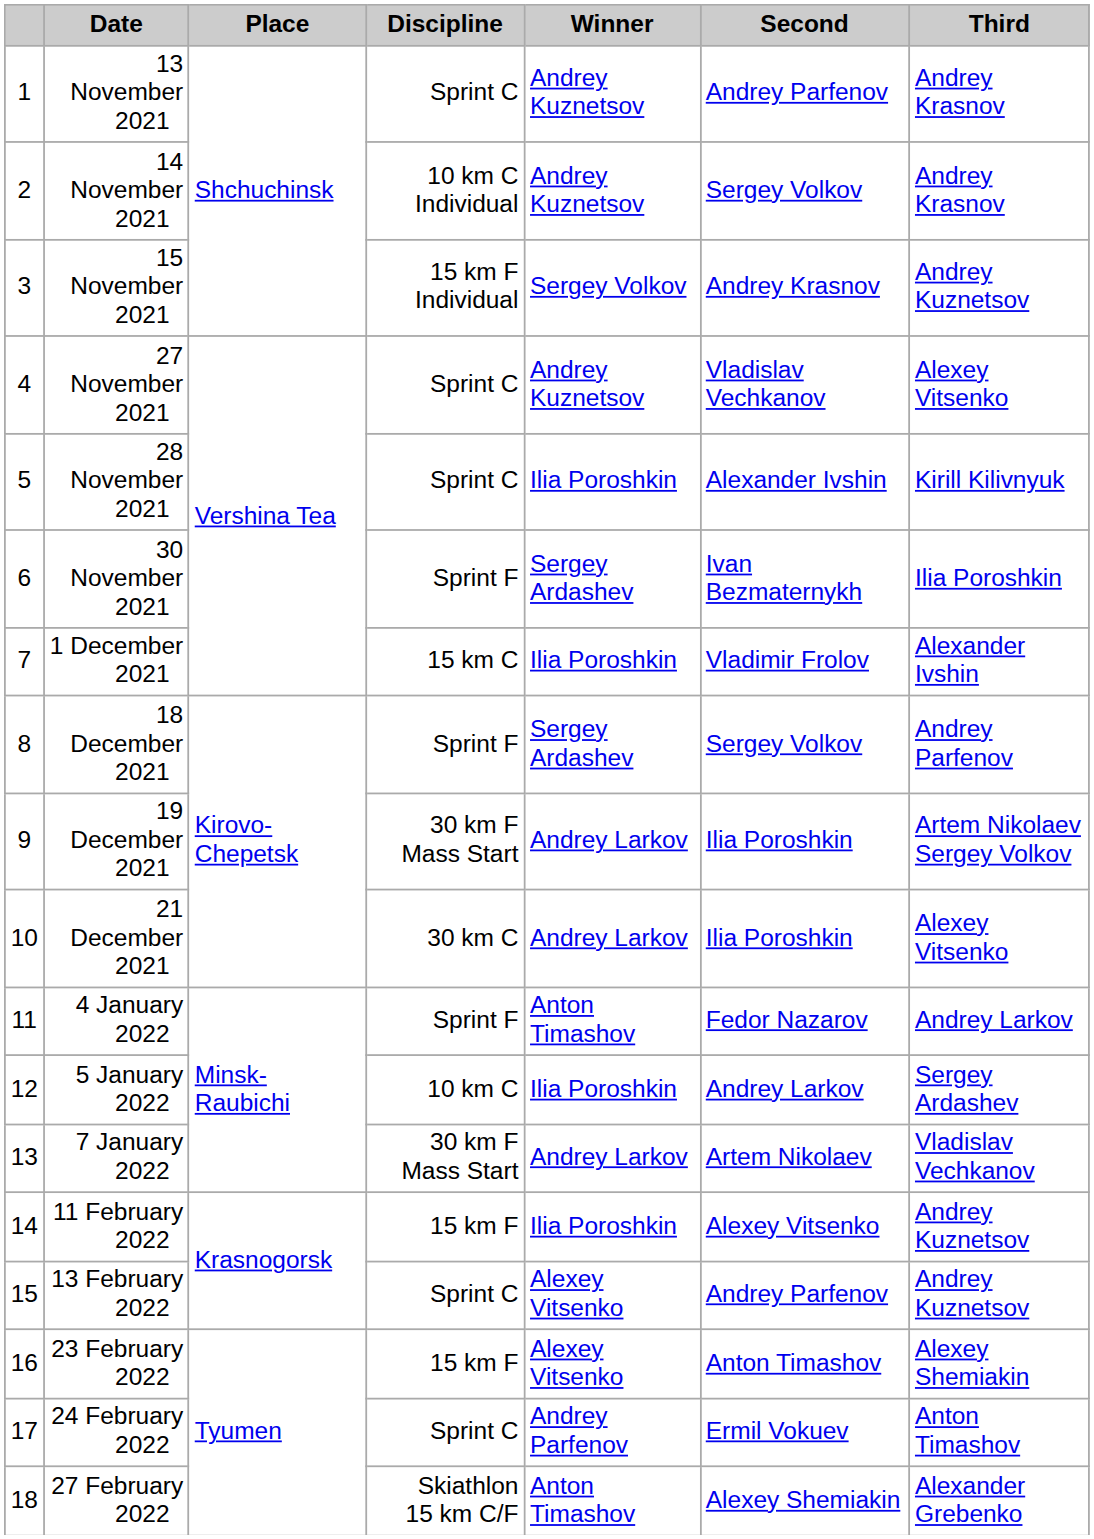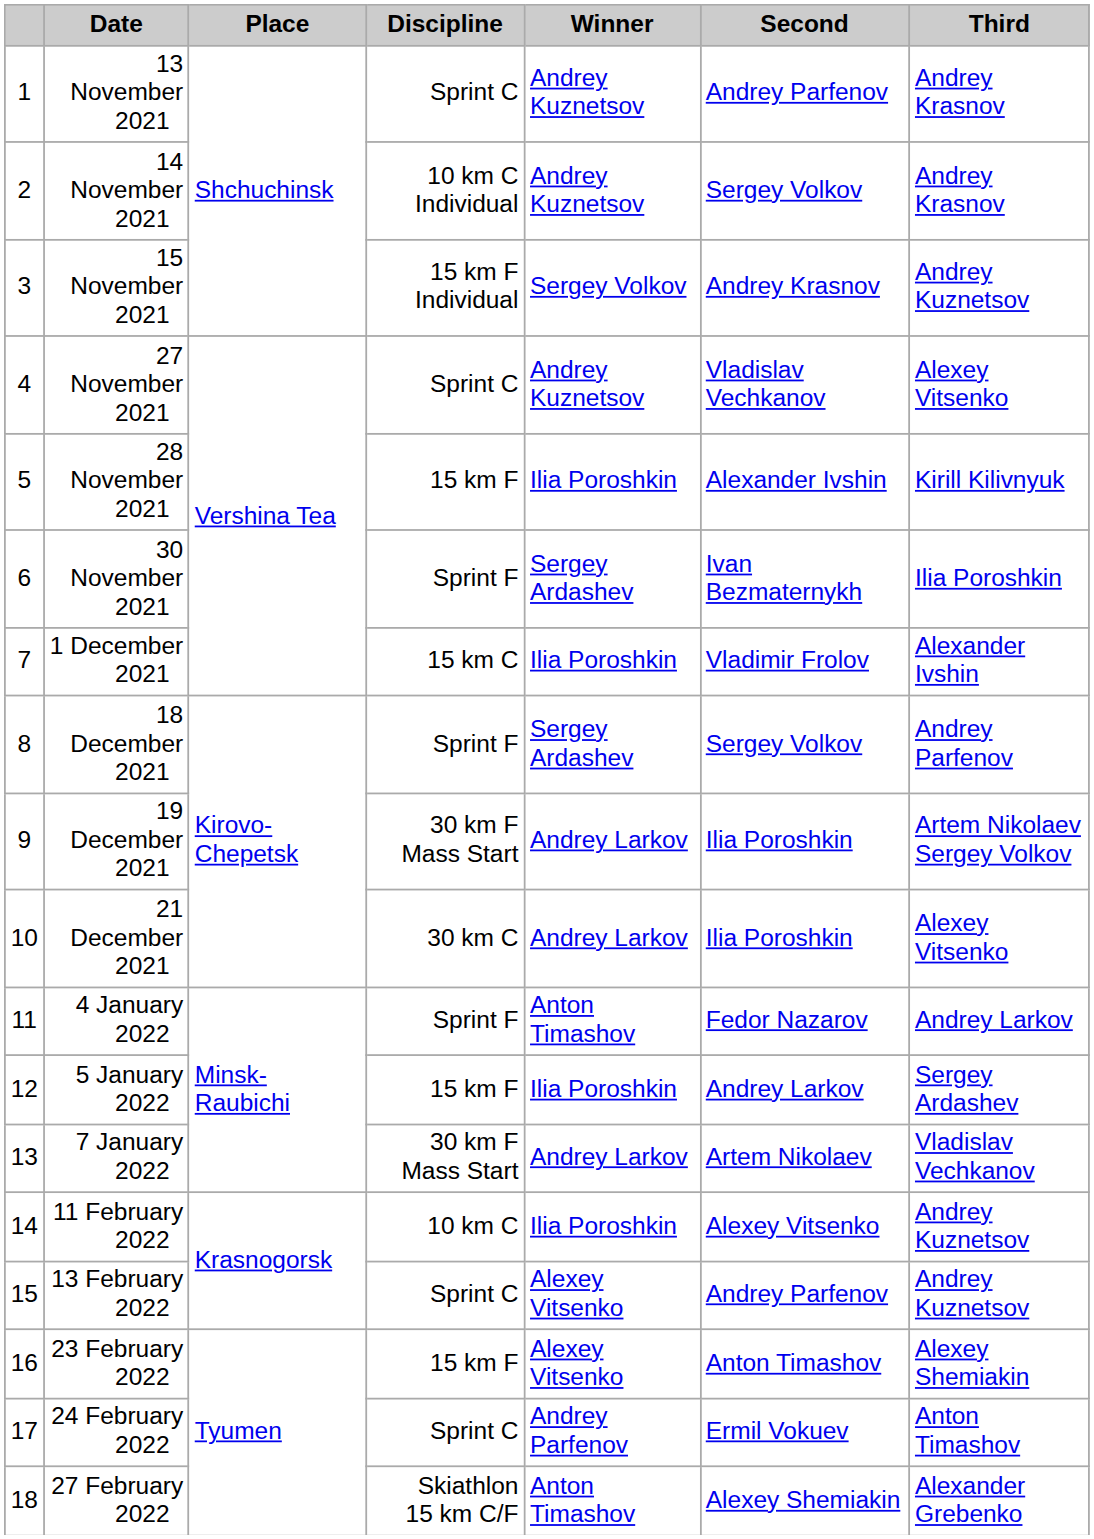28 November 2021 | Discipline: Sprint C -> 15 km F
5 January 2022 | Discipline: 10 km C -> 15 km F
11 February 2022 | Discipline: 15 km F -> 10 km C
